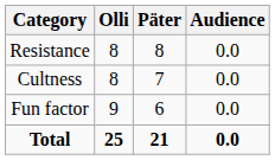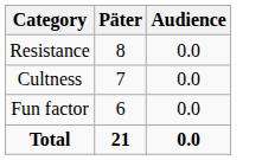- column: Olli | 8 | 8 | 9 | 25
